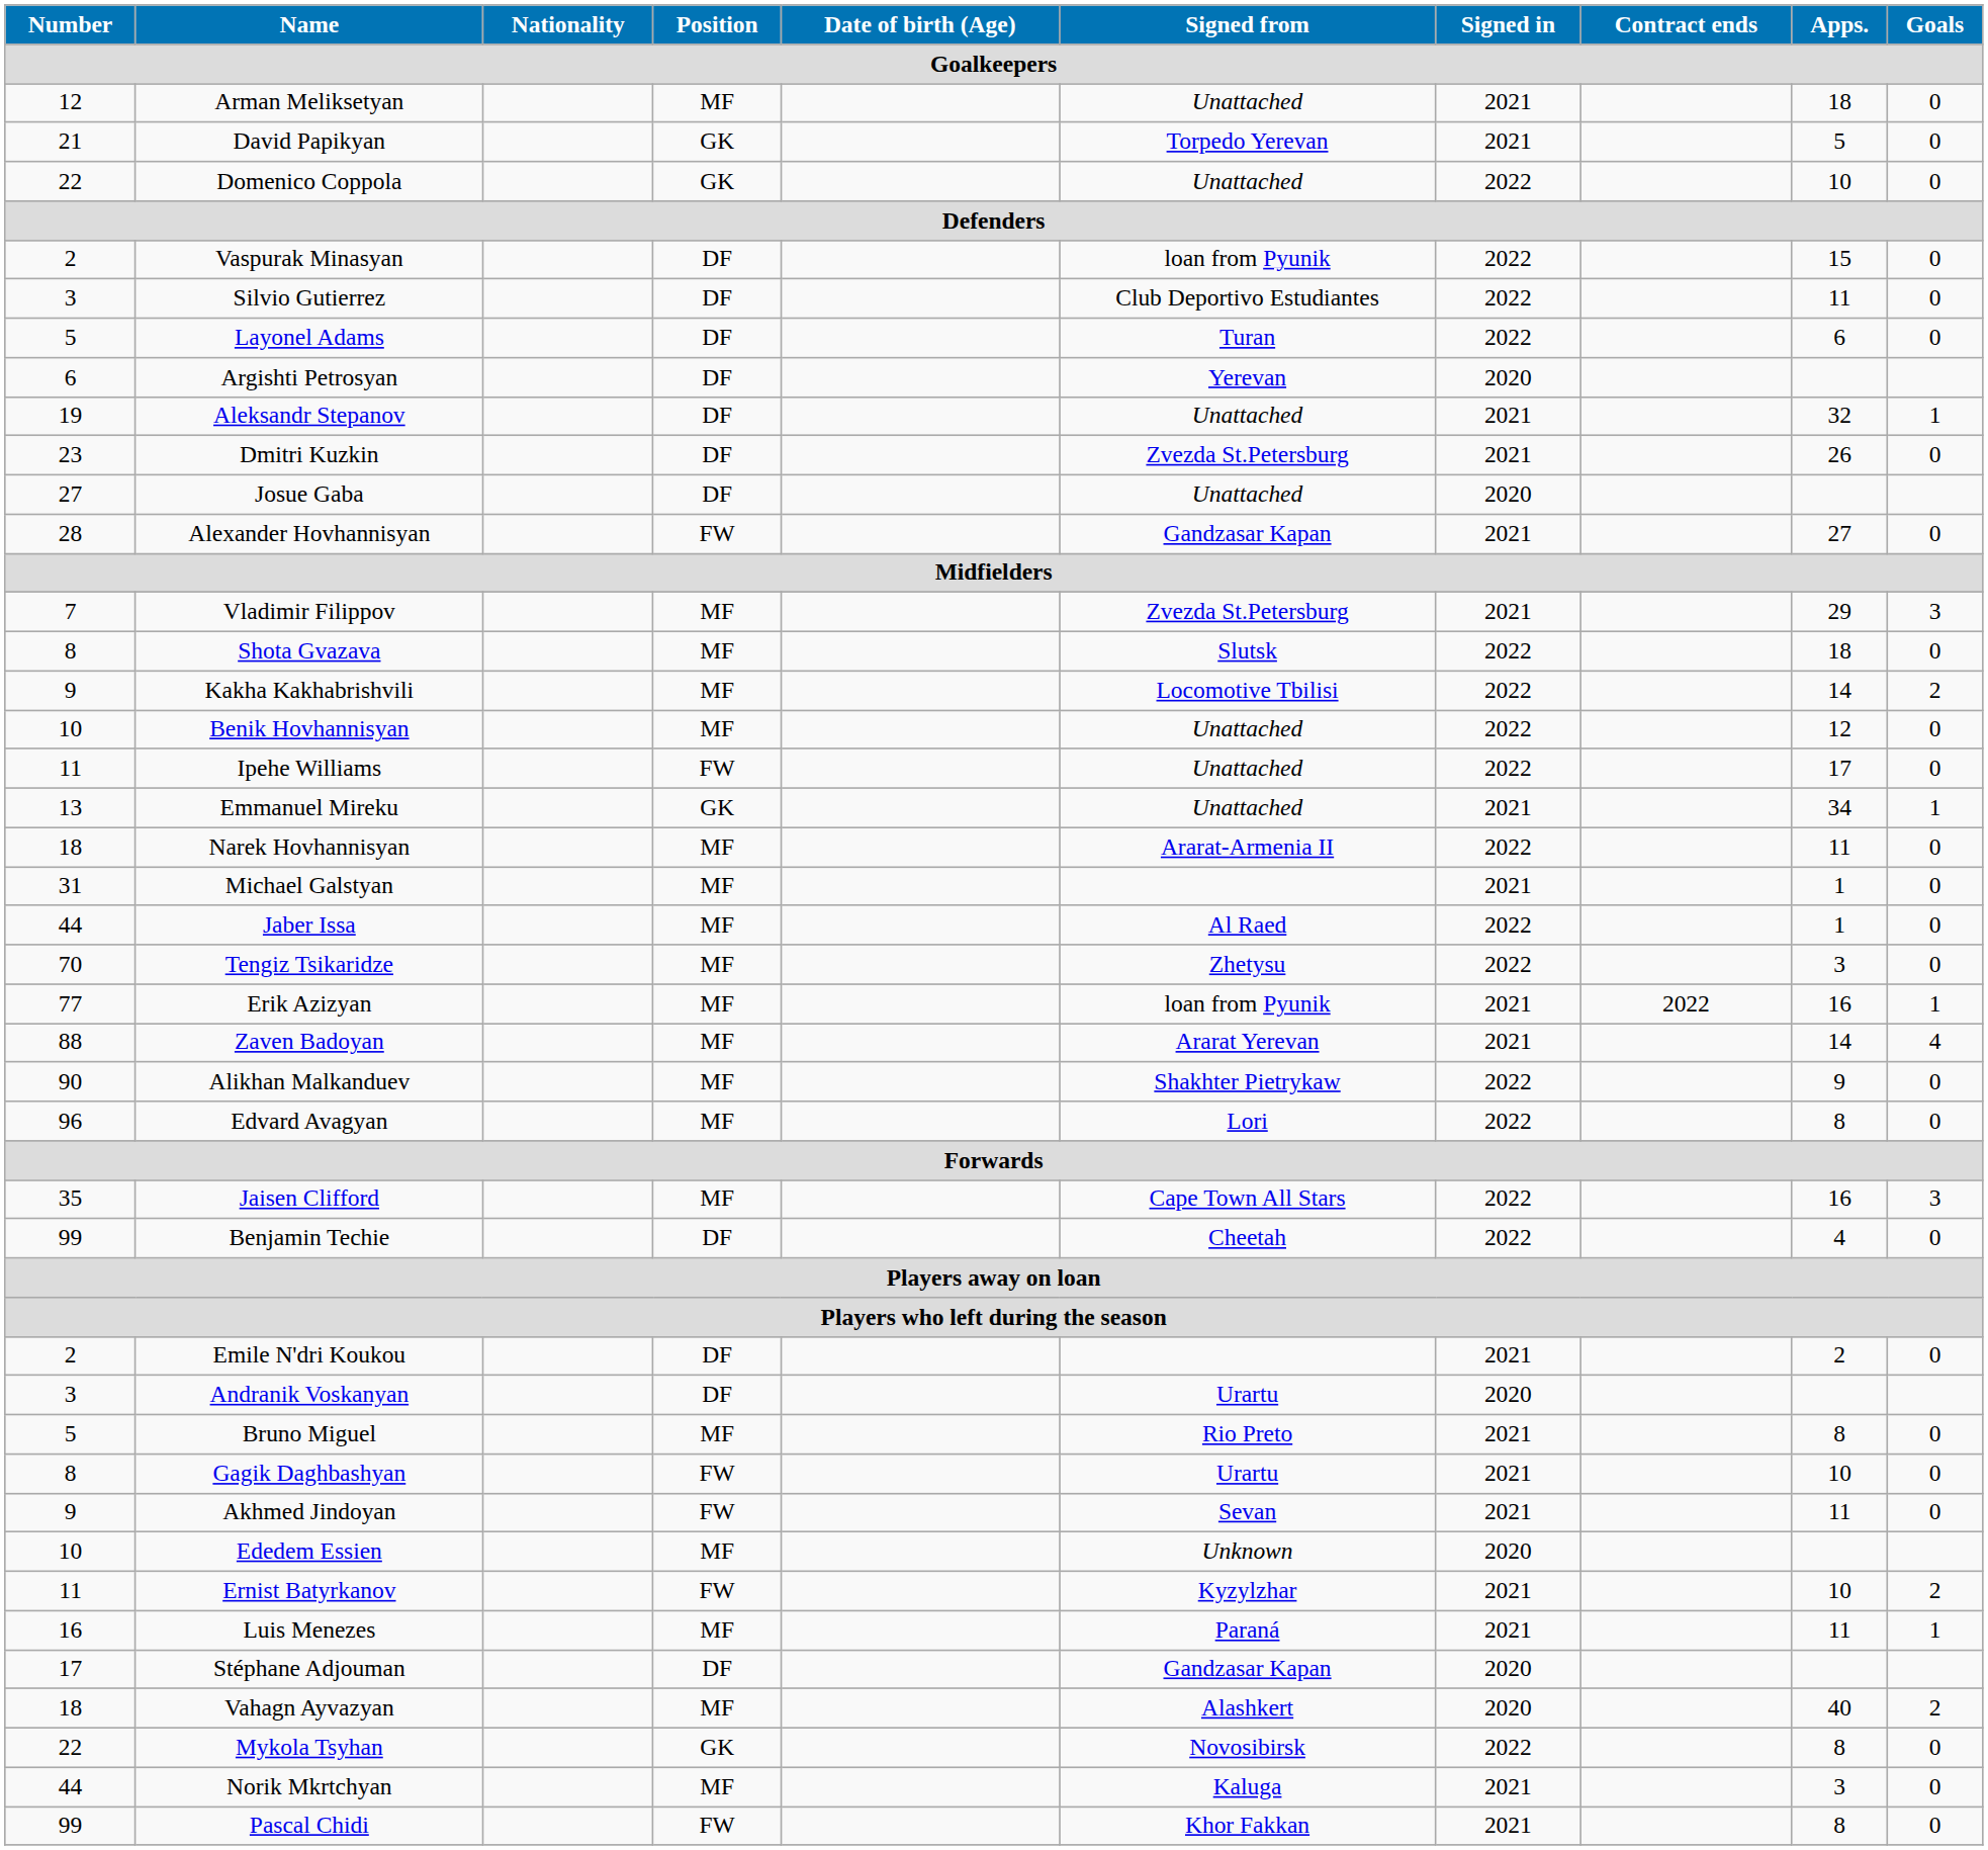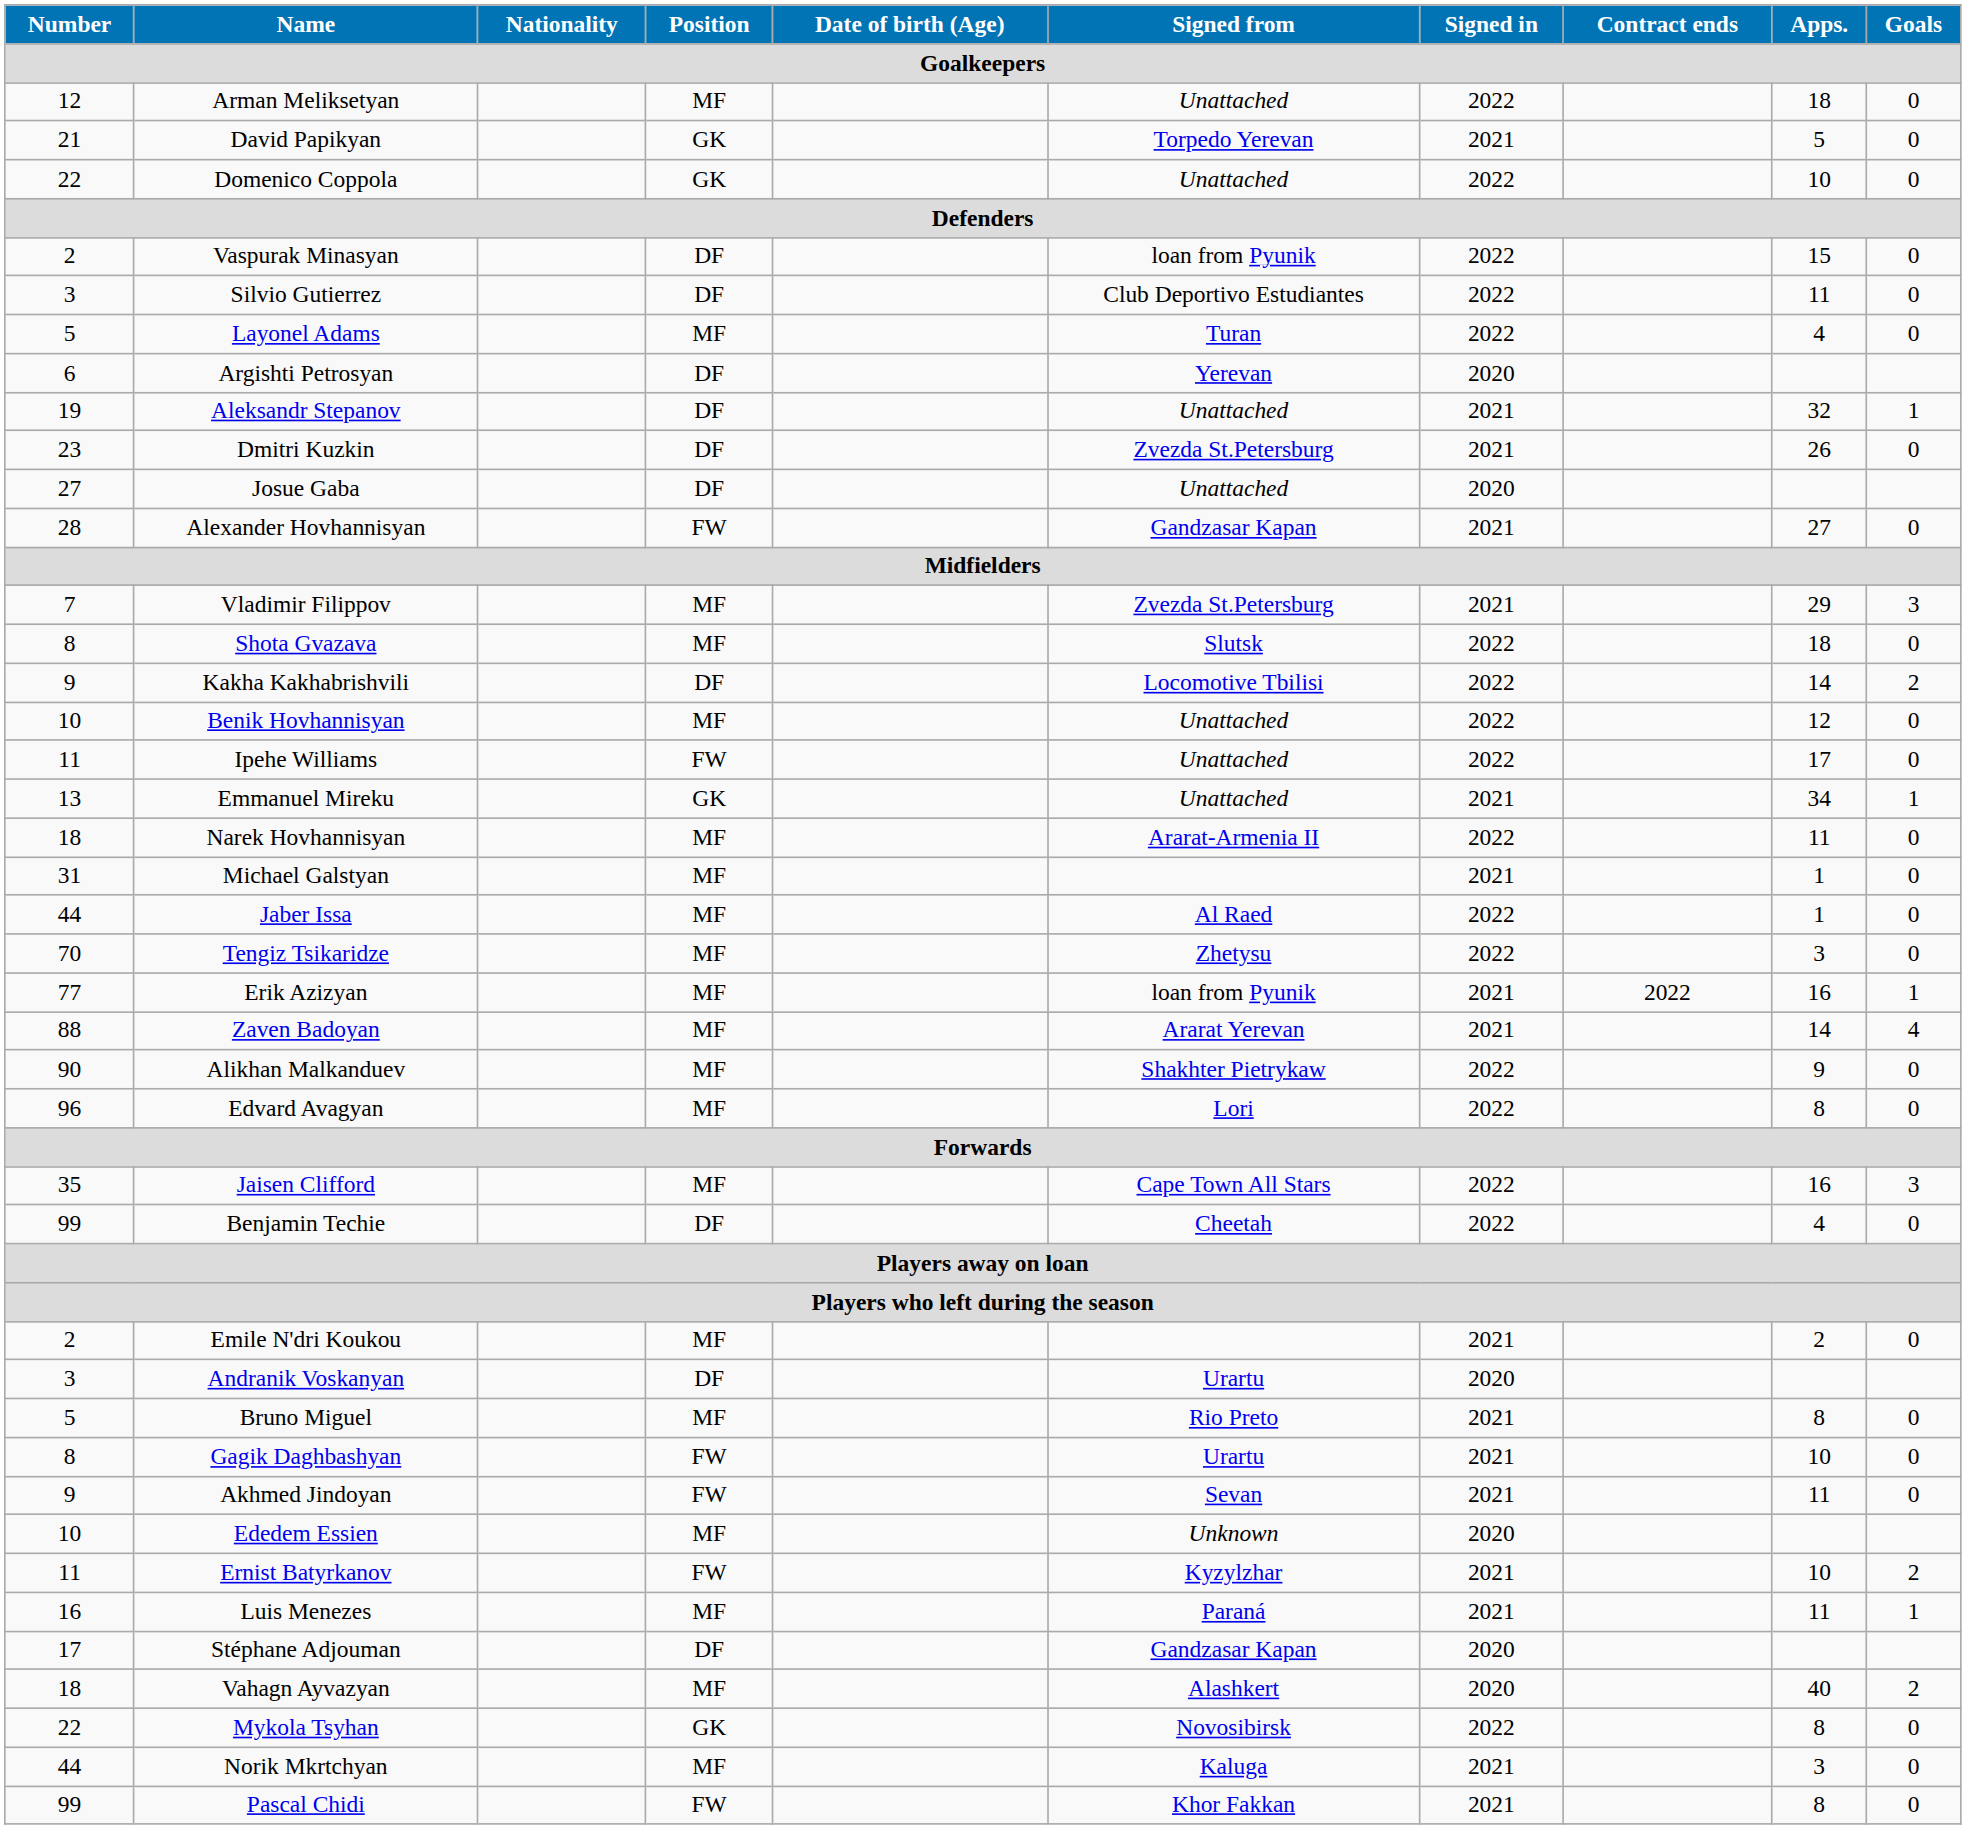Arman Meliksetyan | Signed in: 2021 -> 2022
Layonel Adams | Position: DF -> MF
Layonel Adams | Apps.: 6 -> 4
Kakha Kakhabrishvili | Position: MF -> DF
Emile N'dri Koukou | Position: DF -> MF
